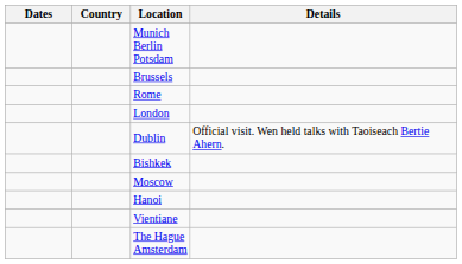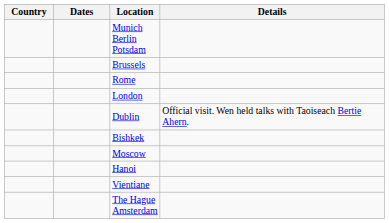columns swapped: Dates <-> Country
